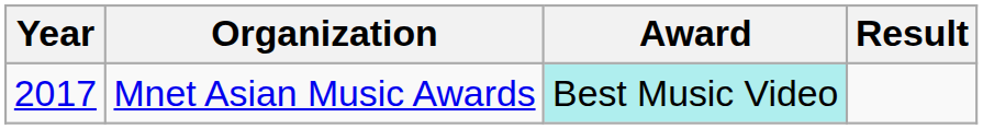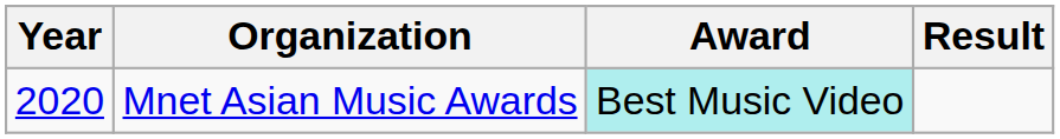Mnet Asian Music Awards | Year: 2017 -> 2020
